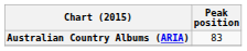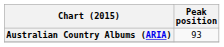Australian Country Albums (ARIA) | Peak position: 83 -> 93
